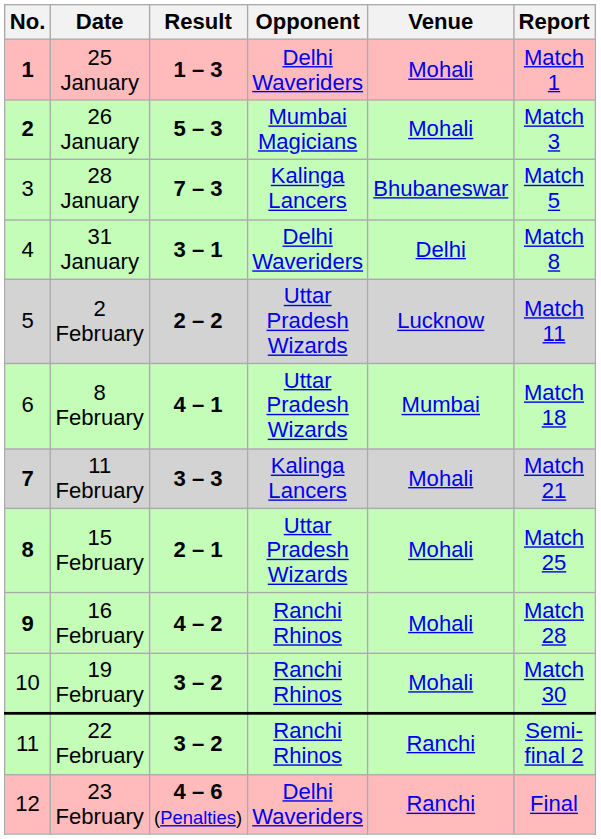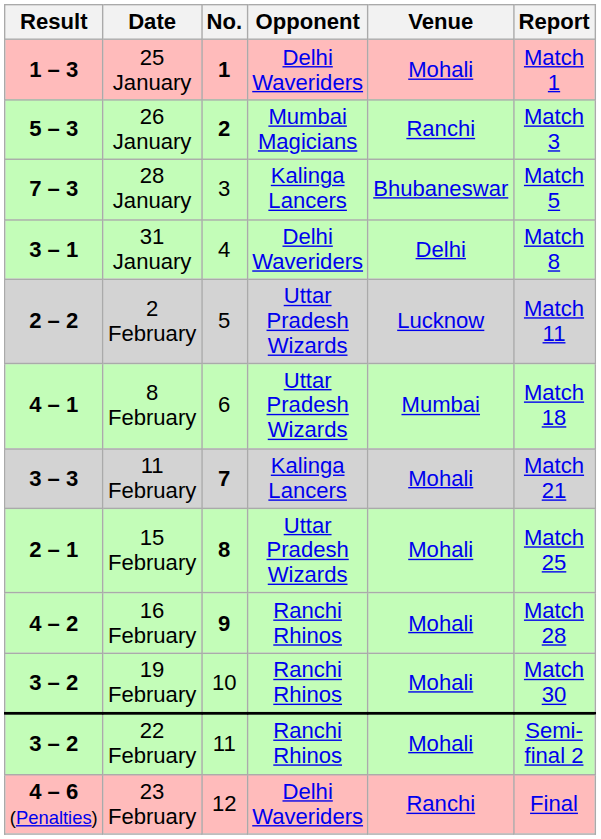columns swapped: No. <-> Result
26 January | Venue: Mohali -> Ranchi
22 February | Venue: Ranchi -> Mohali
